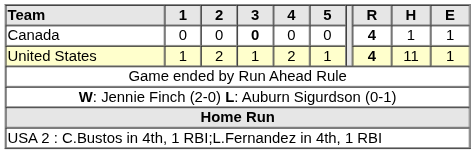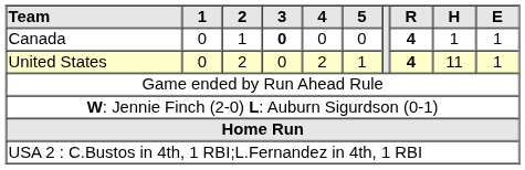Canada | 2: 0 -> 1
United States | 1: 1 -> 0
United States | 3: 1 -> 0
